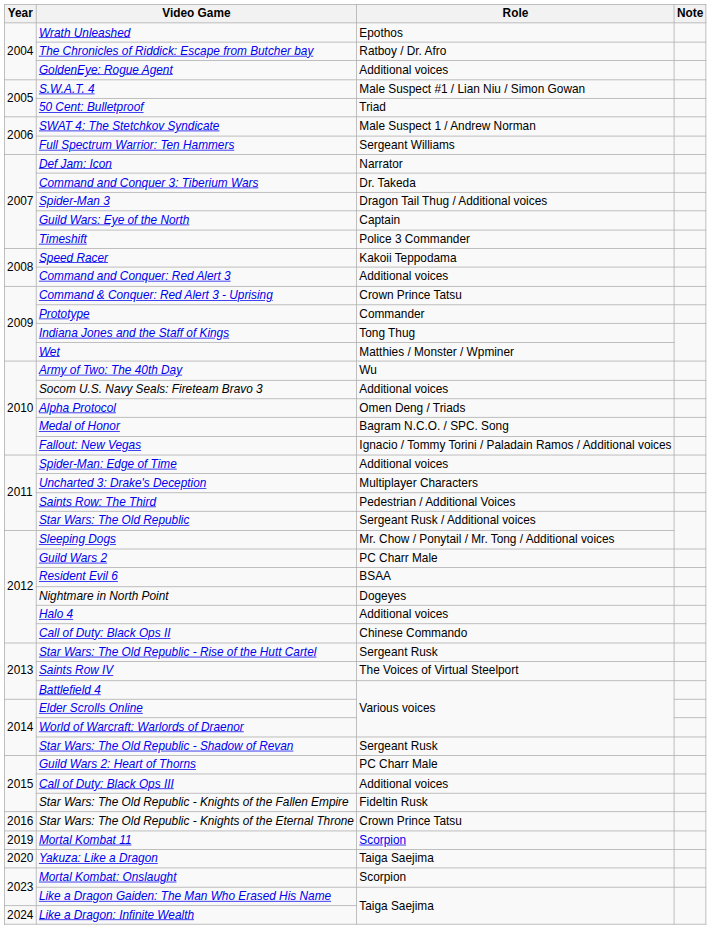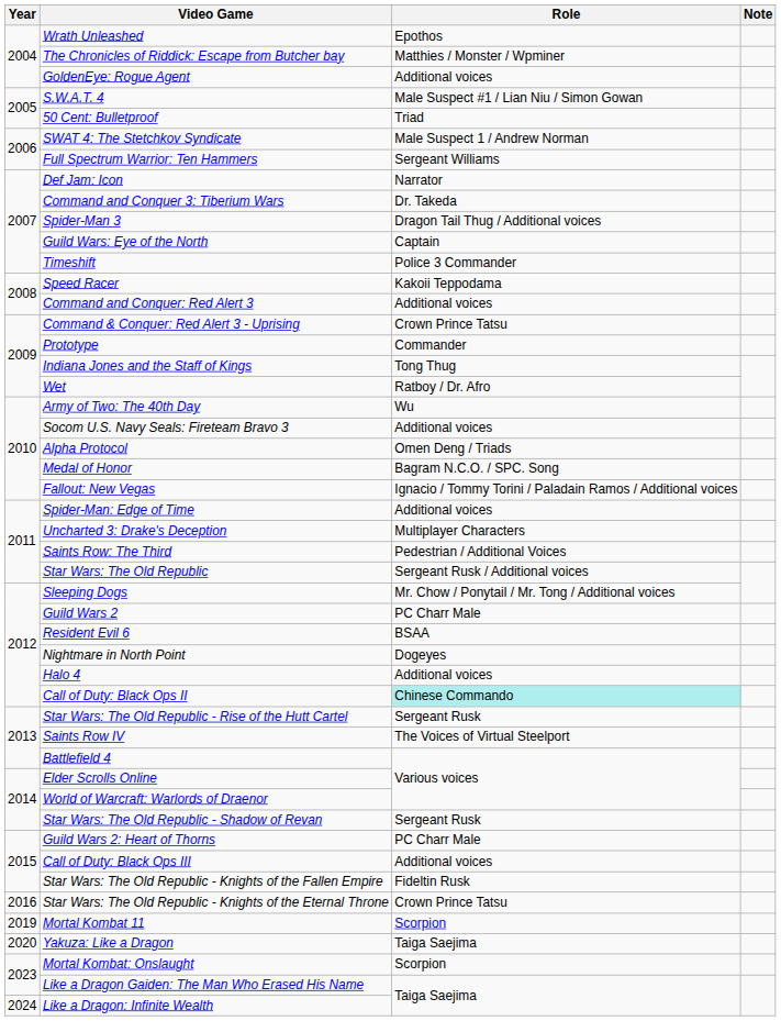The Chronicles of Riddick: Escape from Butcher bay | Role: Ratboy / Dr. Afro -> Matthies / Monster / Wpminer
Wet | Role: Matthies / Monster / Wpminer -> Ratboy / Dr. Afro
Call of Duty: Black Ops II | Role: no background -> paleturquoise background
